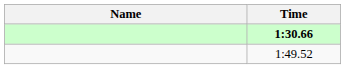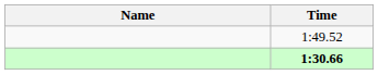rows swapped: 1:30.66 <-> 1:49.52
